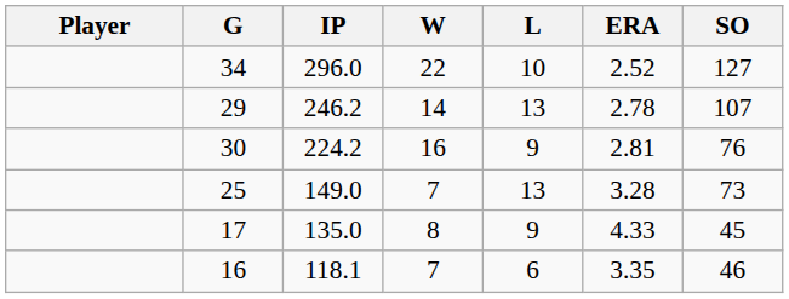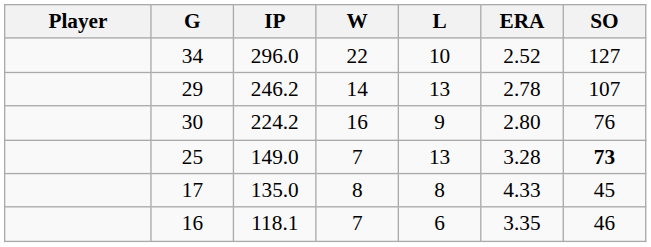30 | ERA: 2.81 -> 2.80
25 | SO: normal -> bold
17 | L: 9 -> 8
